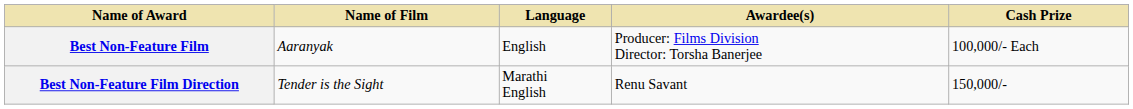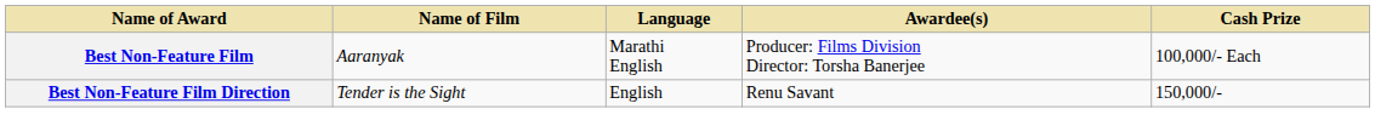Best Non-Feature Film | Language: English -> Marathi English
Best Non-Feature Film Direction | Language: Marathi English -> English
